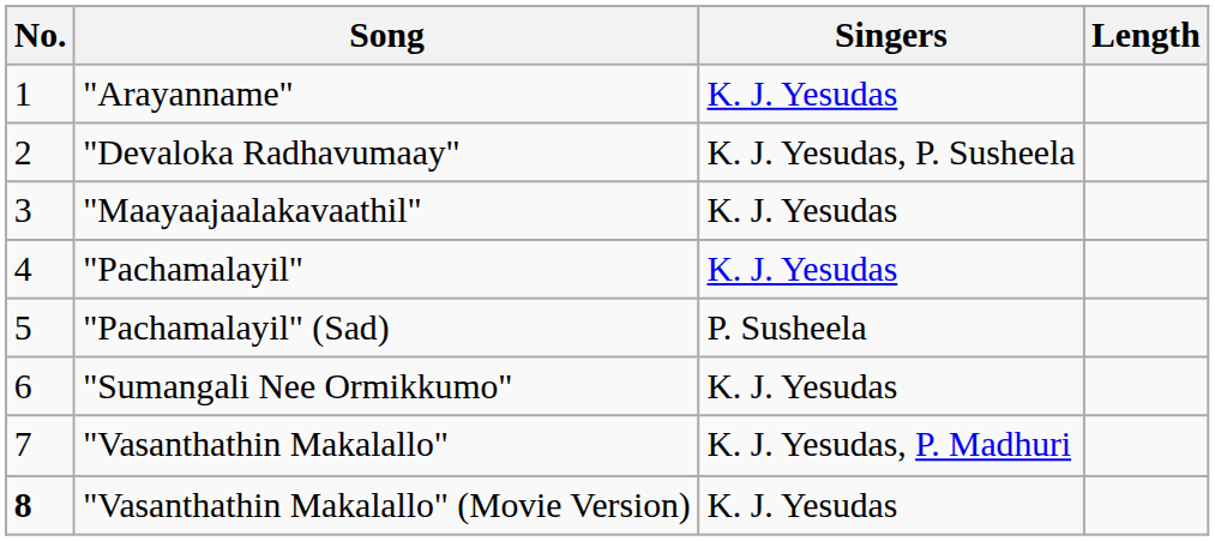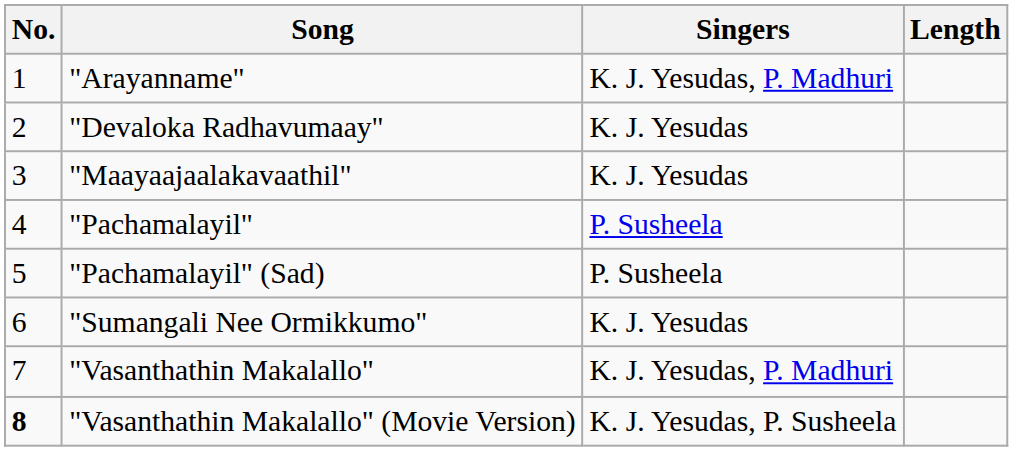"Arayanname" | Singers: K. J. Yesudas -> K. J. Yesudas, P. Madhuri
"Devaloka Radhavumaay" | Singers: K. J. Yesudas, P. Susheela -> K. J. Yesudas
"Pachamalayil" | Singers: K. J. Yesudas -> P. Susheela
"Vasanthathin Makalallo" (Movie Version) | Singers: K. J. Yesudas -> K. J. Yesudas, P. Susheela
